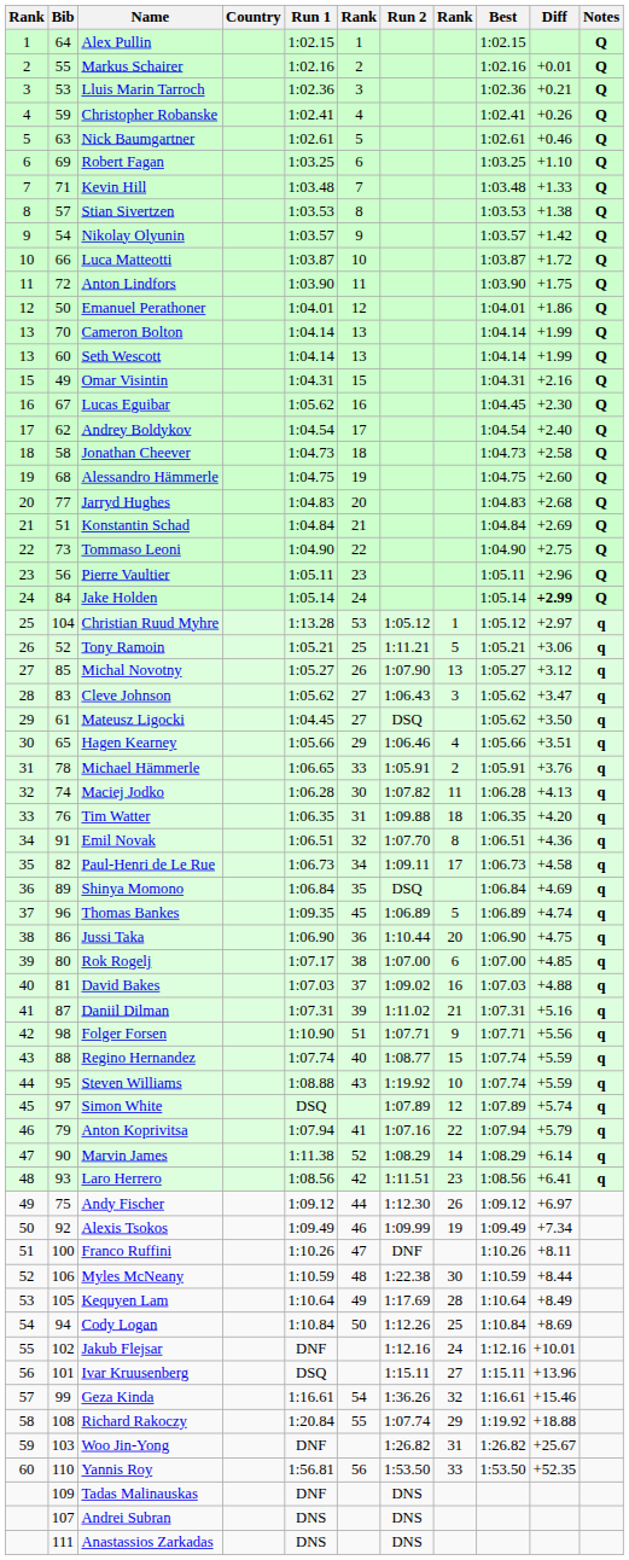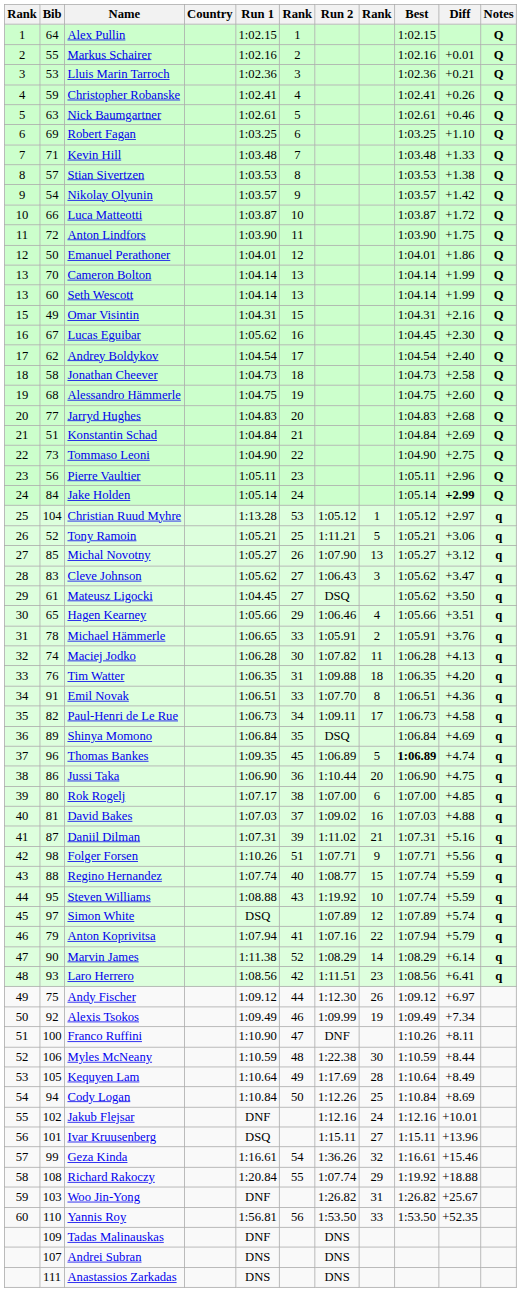Emil Novak | column 6: 32 -> 33
Thomas Bankes | Best: normal -> bold
Folger Forsen | Run 1: 1:10.90 -> 1:10.26
Franco Ruffini | Run 1: 1:10.26 -> 1:10.90
